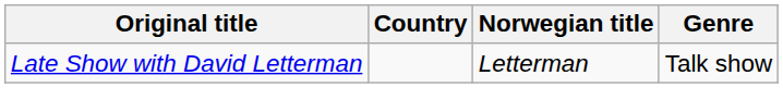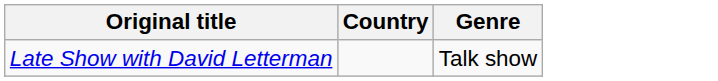- column: Norwegian title | Letterman
